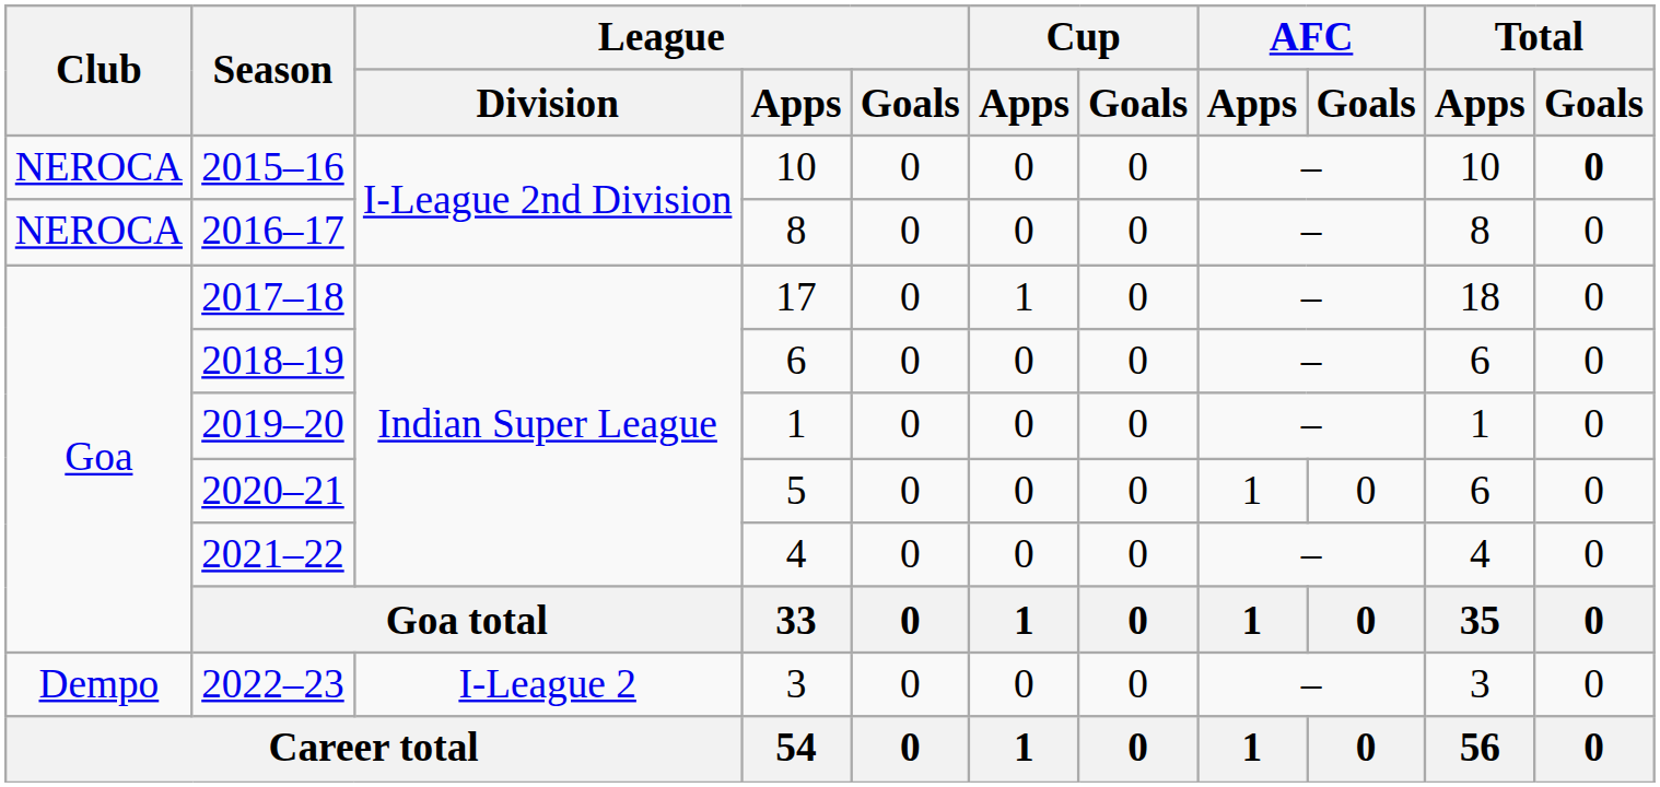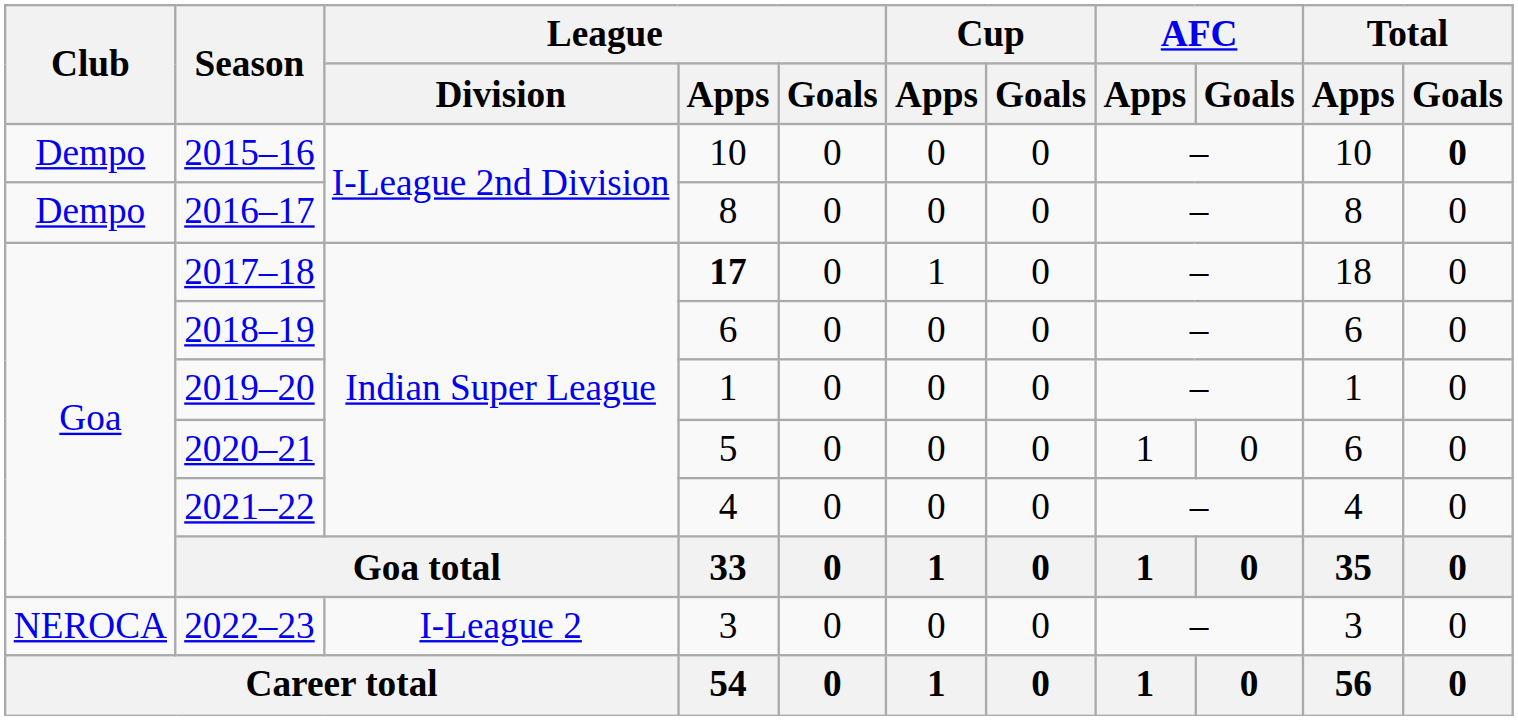2015–16 | Club: NEROCA -> Dempo
2016–17 | Club: NEROCA -> Dempo
2017–18 | League / Apps: normal -> bold
2022–23 | Club: Dempo -> NEROCA
